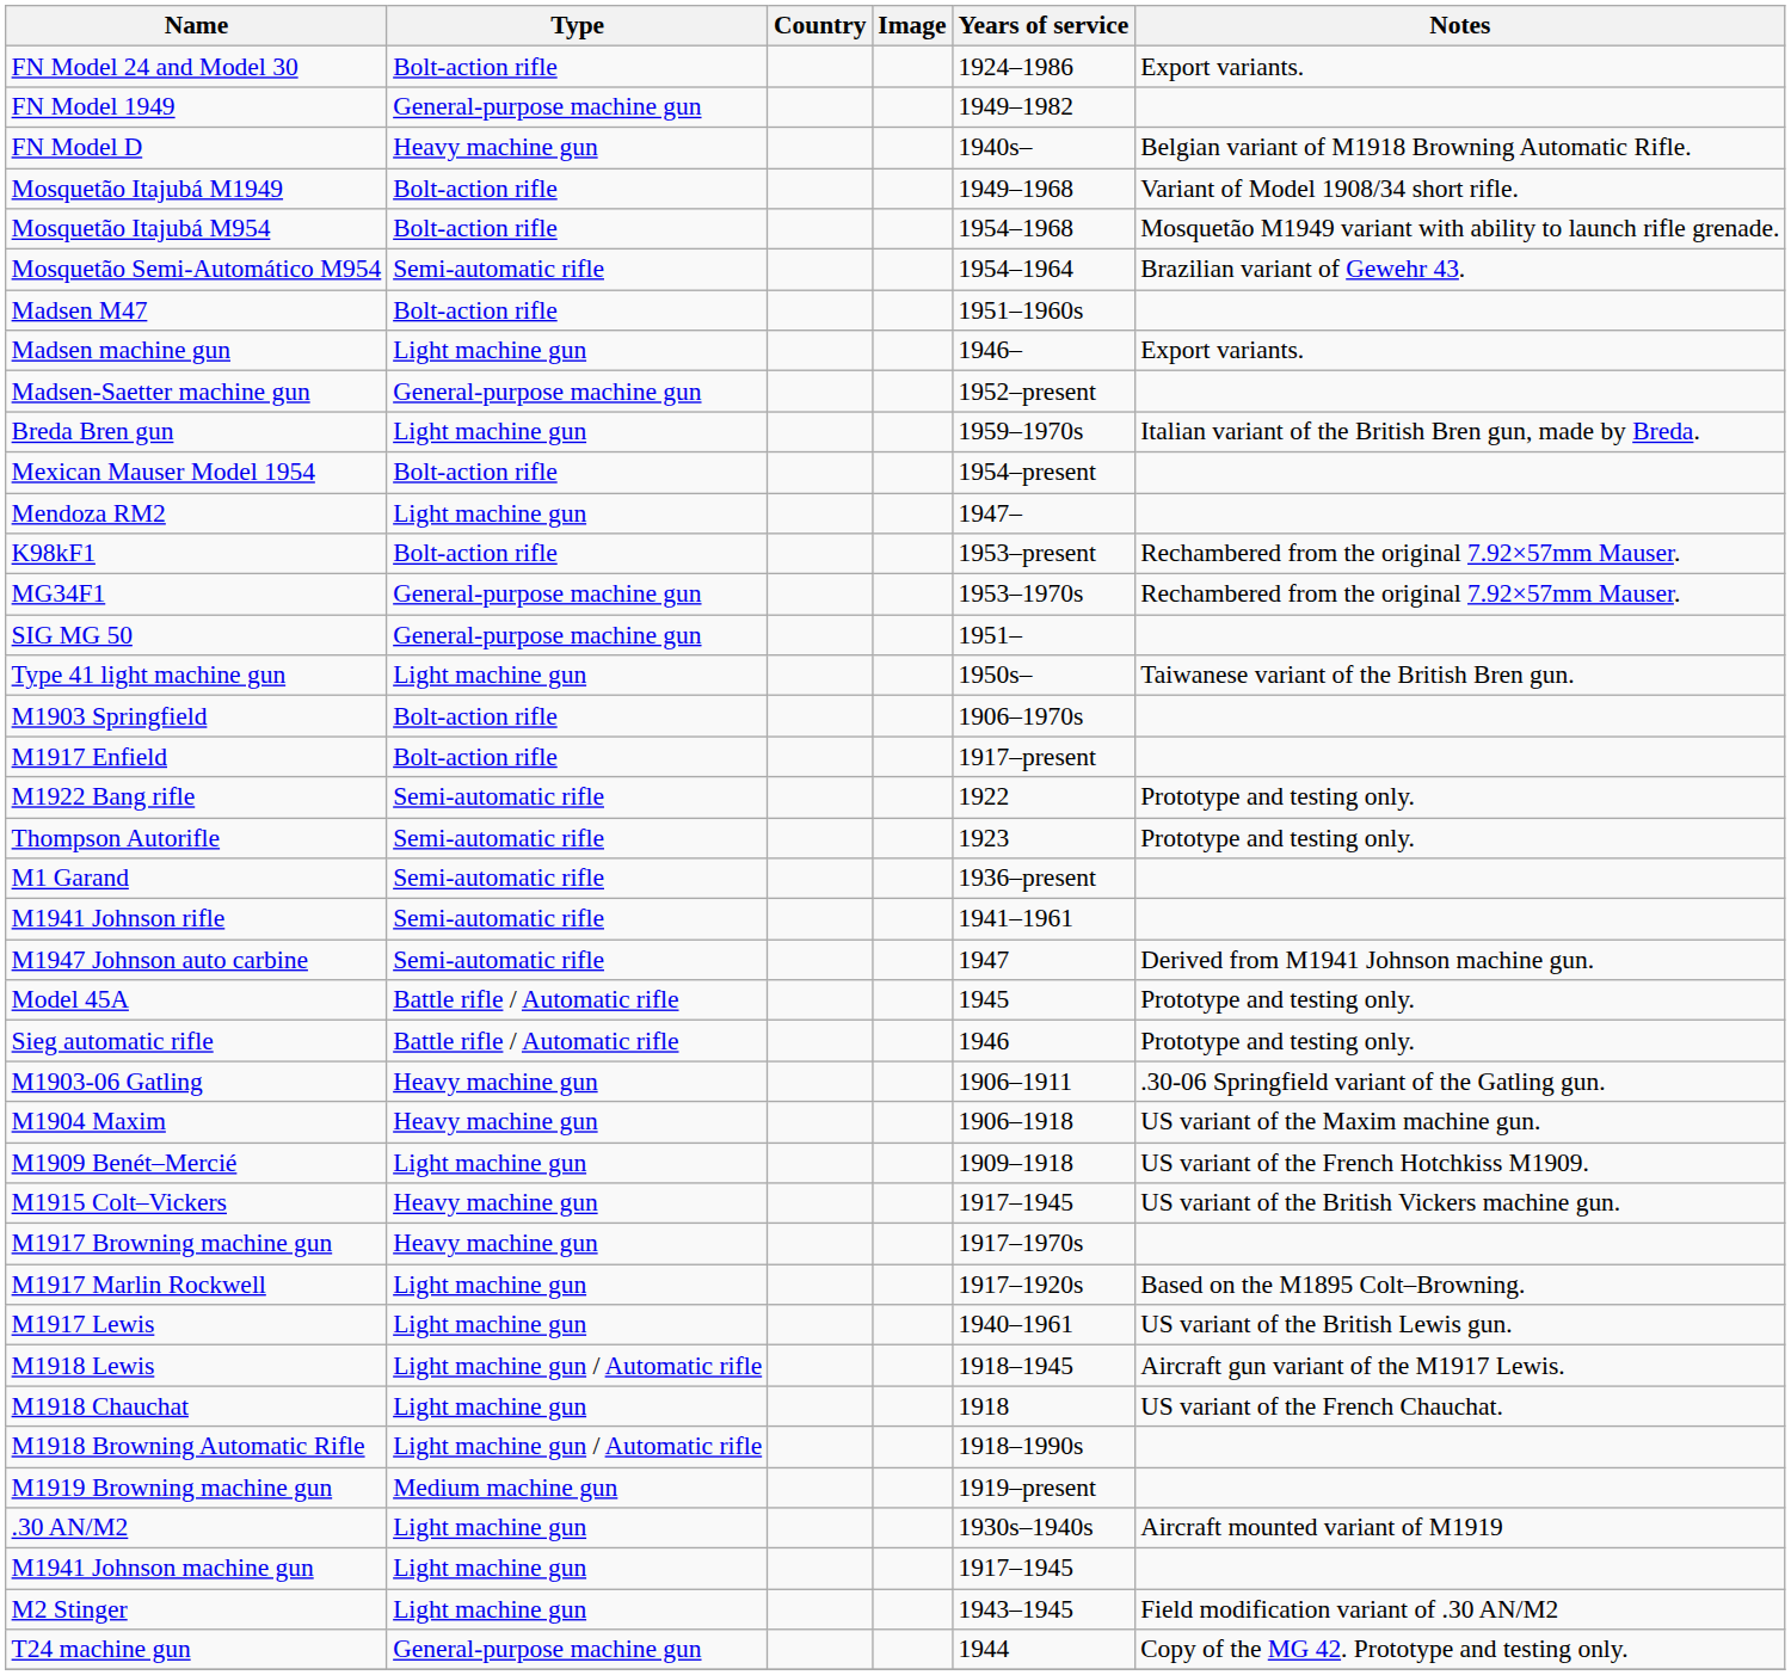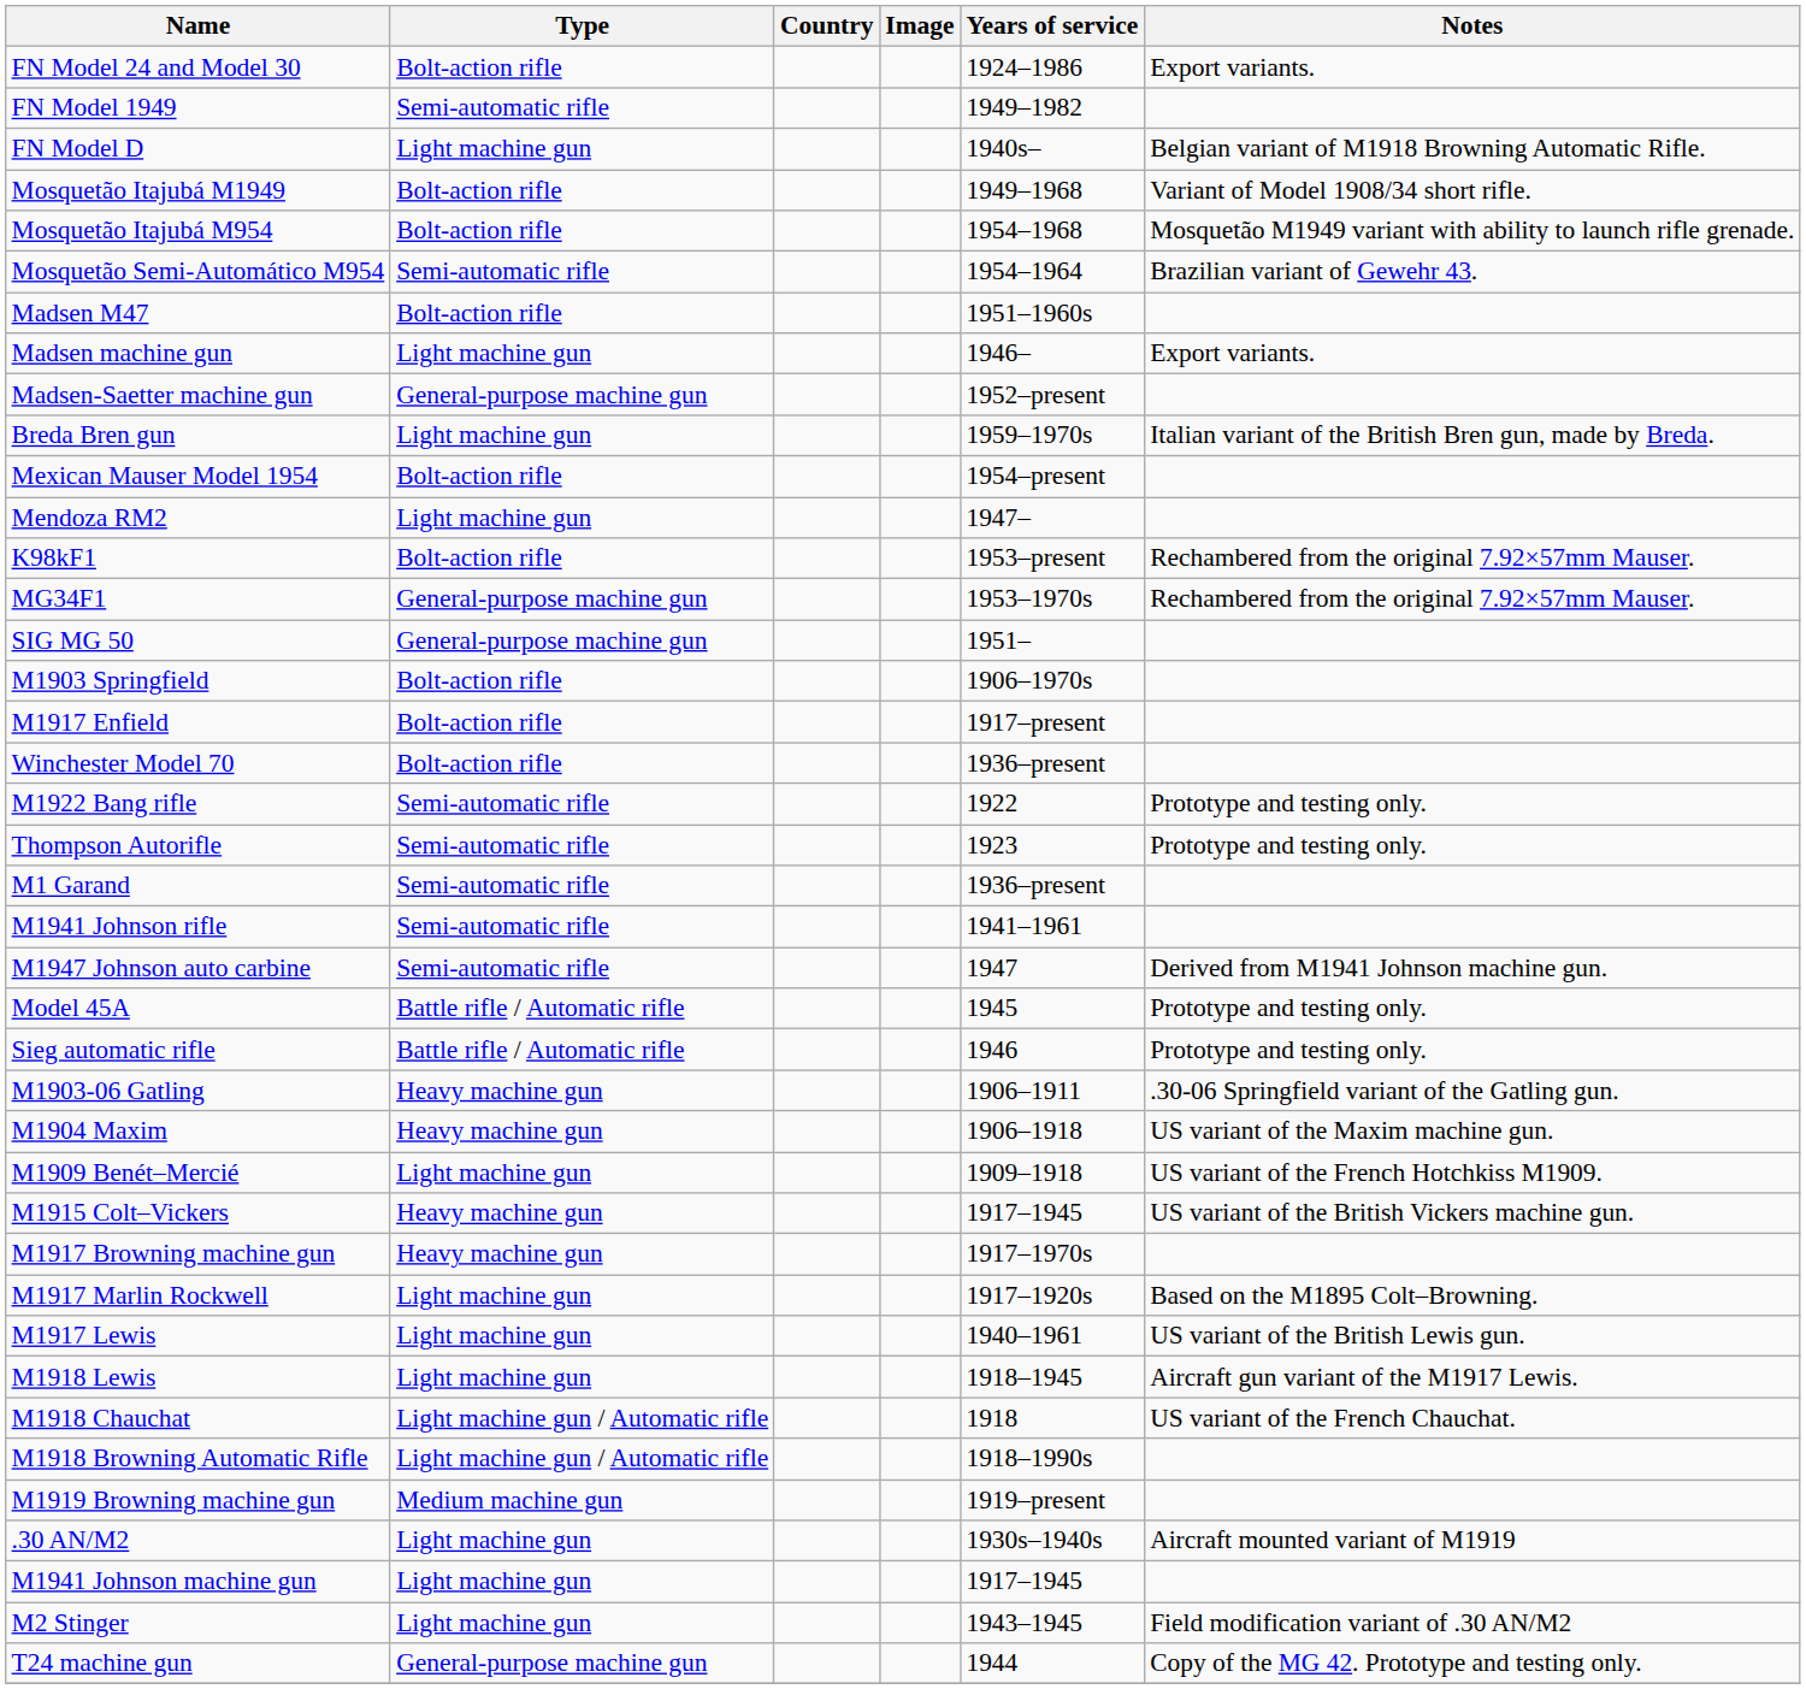FN Model 1949 | Type: General-purpose machine gun -> Semi-automatic rifle
FN Model D | Type: Heavy machine gun -> Light machine gun
- row: Type 41 light machine gun | Light machine gun | 1950s– | Taiwanese variant of the British Bren gun.
+ row: Winchester Model 70 | Bolt-action rifle | 1936–present
M1918 Lewis | Type: Light machine gun / Automatic rifle -> Light machine gun
M1918 Chauchat | Type: Light machine gun -> Light machine gun / Automatic rifle
